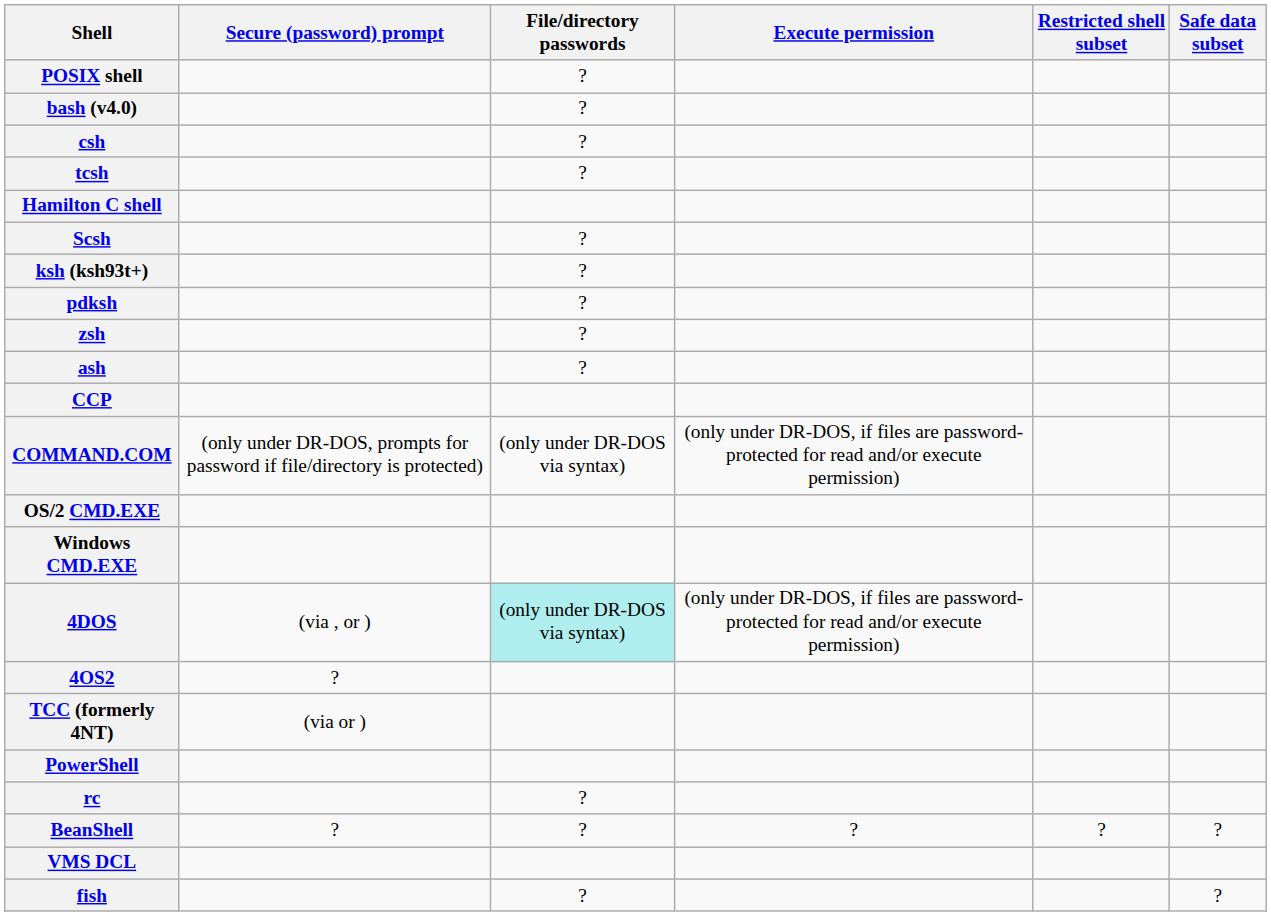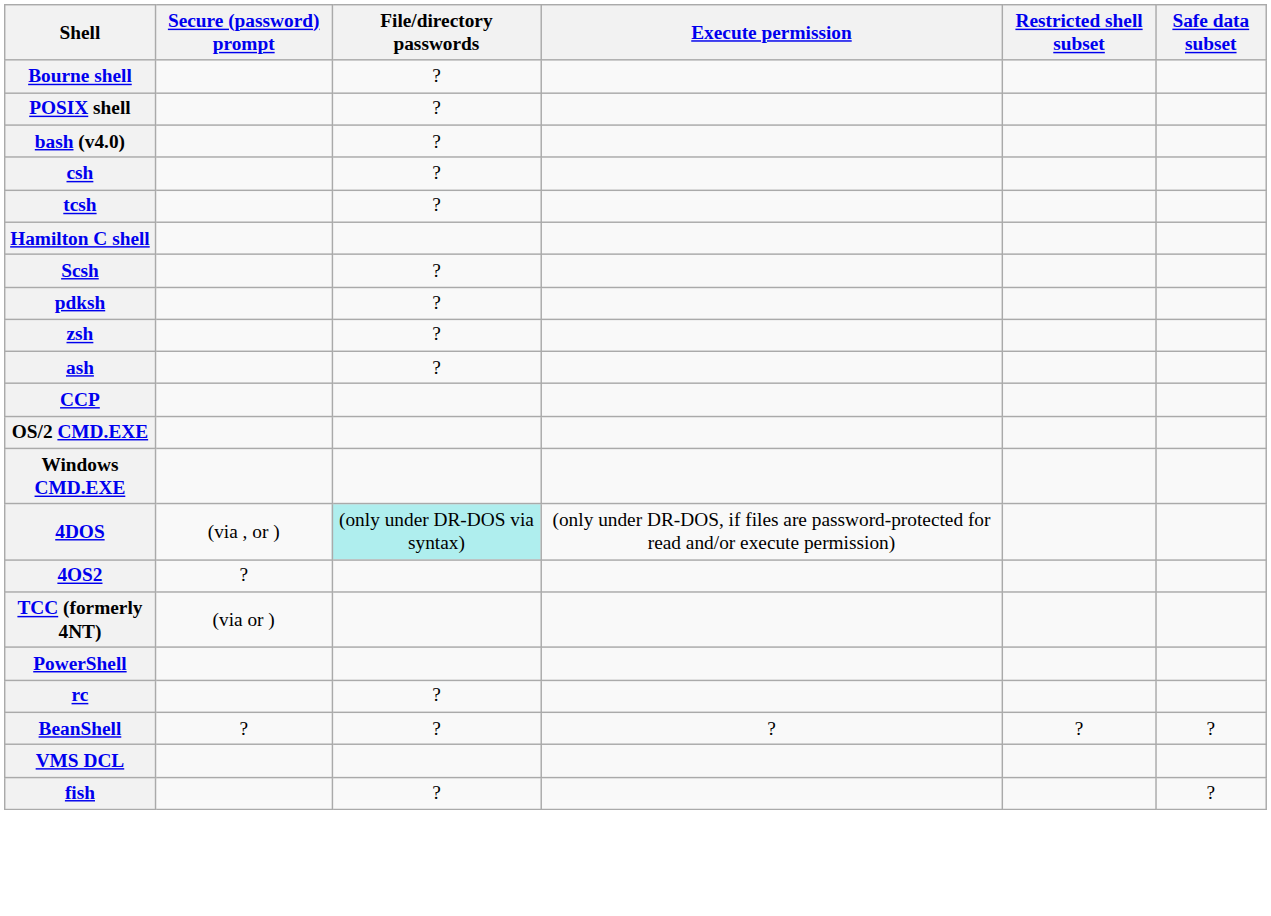+ row: Bourne shell | ?
- row: ksh (ksh93t+) | ?
- row: COMMAND.COM | (only under DR-DOS, prompts for password if file/directory is protected) | (only under DR-DOS via syntax) | (only under DR-DOS, if files are password-protected for read and/or execute permission)
